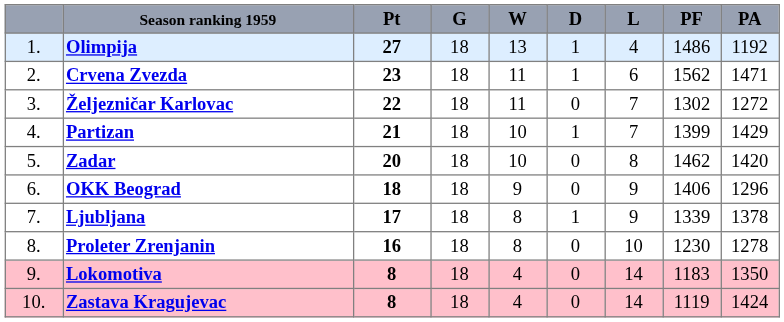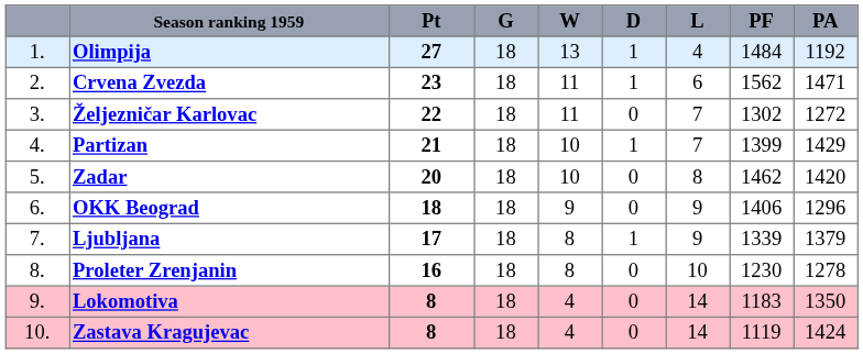Olimpija | PF: 1486 -> 1484
Ljubljana | PA: 1378 -> 1379
